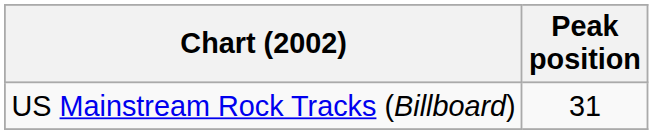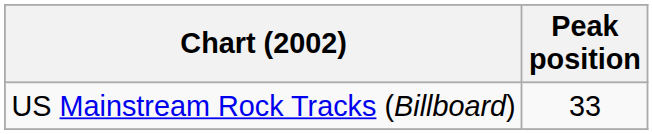US Mainstream Rock Tracks (Billboard) | Peak position: 31 -> 33
